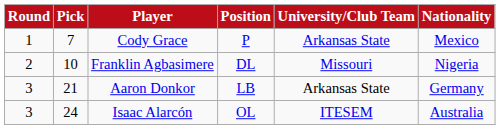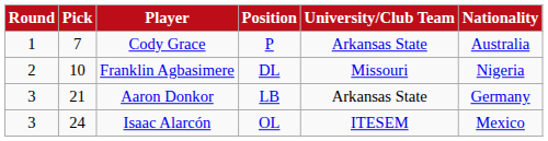Cody Grace | Nationality: Mexico -> Australia
Isaac Alarcón | Nationality: Australia -> Mexico
